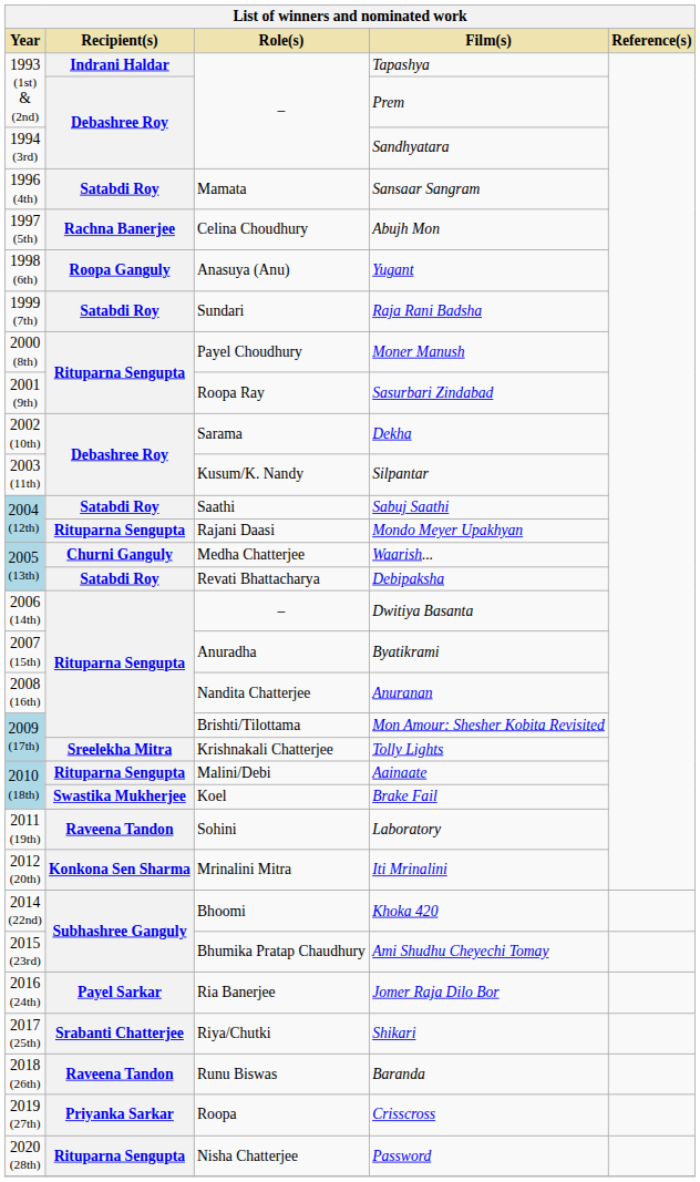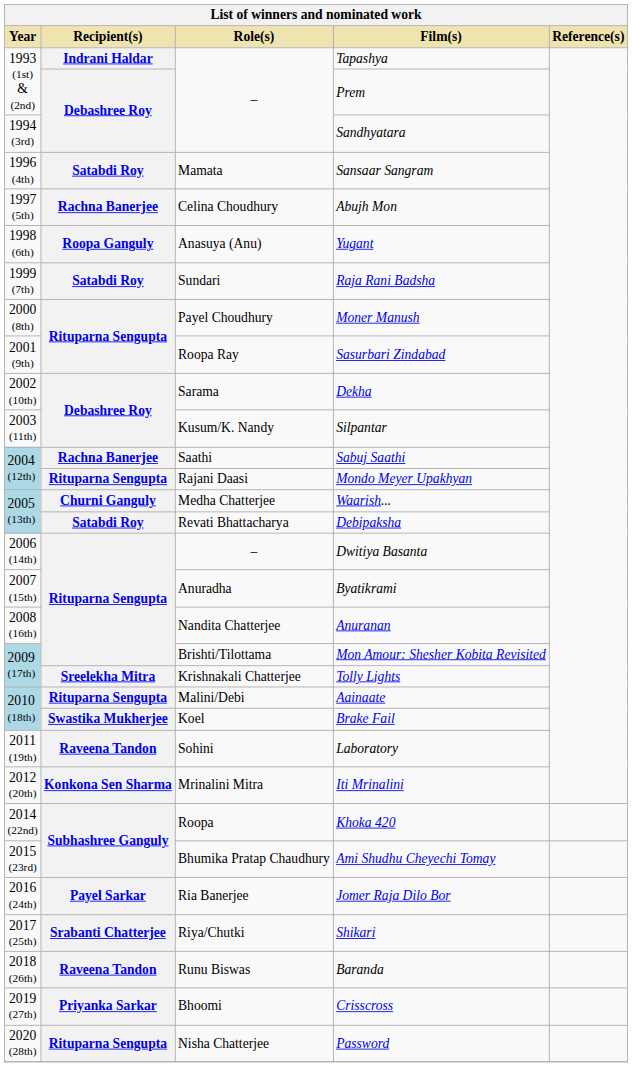Sabuj Saathi | Recipient(s): Satabdi Roy -> Rachna Banerjee
Khoka 420 | Role(s): Bhoomi -> Roopa
Crisscross | Role(s): Roopa -> Bhoomi
